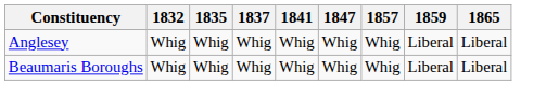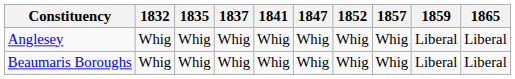+ column: 1852 | Whig | Whig
